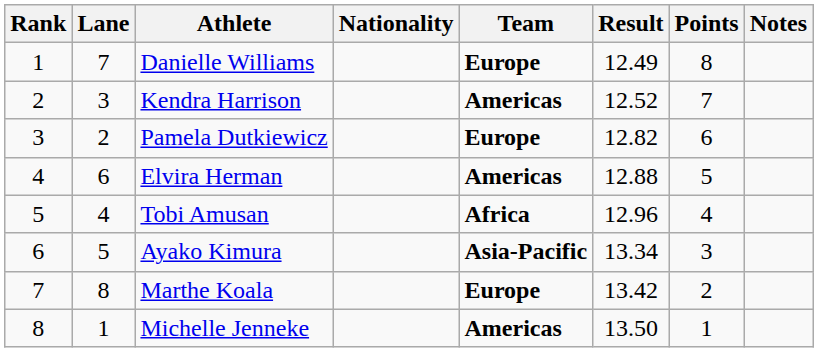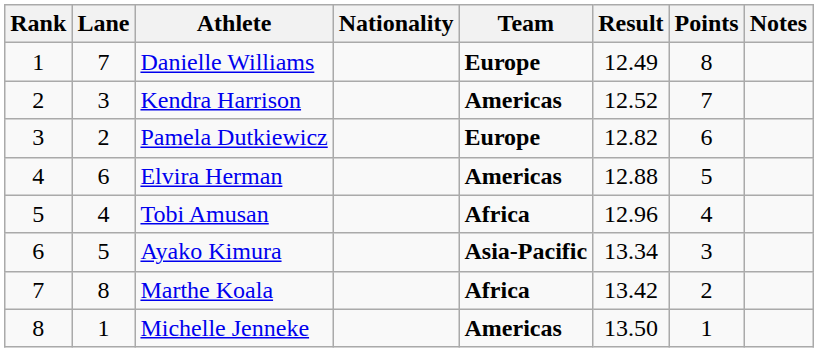Marthe Koala | Team: Europe -> Africa
